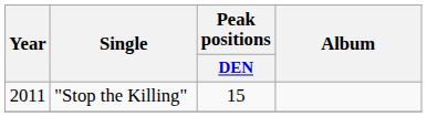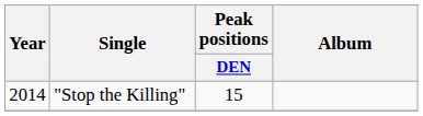"Stop the Killing" | Year: 2011 -> 2014
